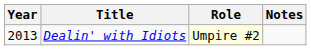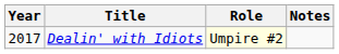Dealin' with Idiots | Year: 2013 -> 2017
